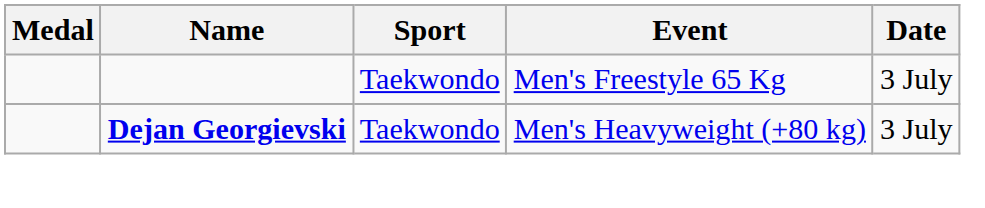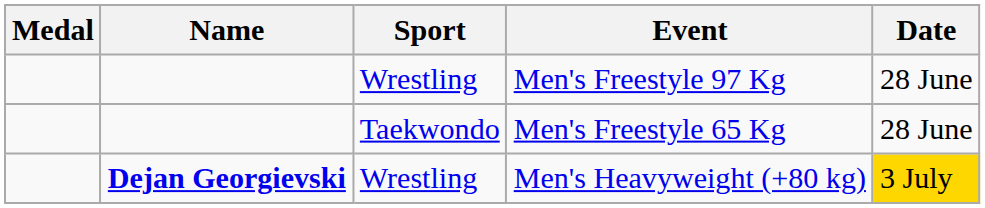+ row: Wrestling | Men's Freestyle 97 Kg | 28 June
Men's Freestyle 65 Kg | Date: 3 July -> 28 June
Men's Heavyweight (+80 kg) | Sport: Taekwondo -> Wrestling
Men's Heavyweight (+80 kg) | Date: no background -> gold background
